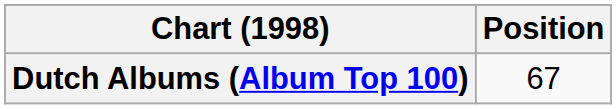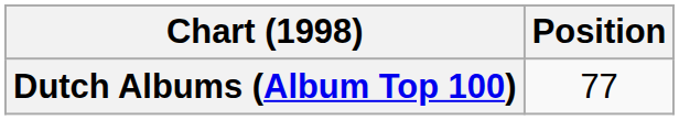Dutch Albums (Album Top 100) | Position: 67 -> 77
